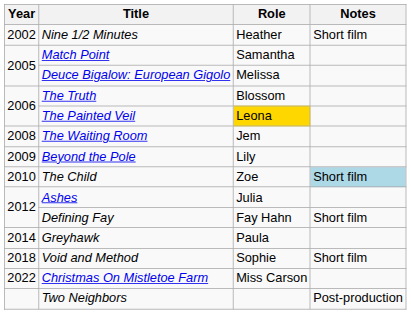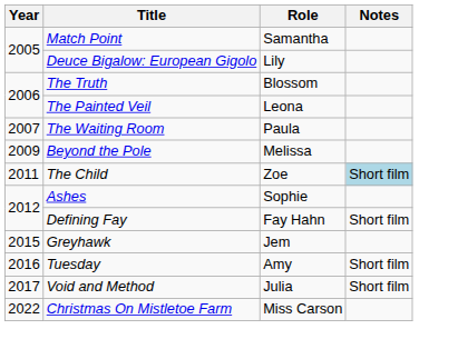- row: 2002 | Nine 1/2 Minutes | Heather | Short film
Deuce Bigalow: European Gigolo | Role: Melissa -> Lily
The Painted Veil | Role: gold background -> no background
The Waiting Room | Year: 2008 -> 2007
The Waiting Room | Role: Jem -> Paula
Beyond the Pole | Role: Lily -> Melissa
The Child | Year: 2010 -> 2011
Ashes | Role: Julia -> Sophie
Greyhawk | Year: 2014 -> 2015
Greyhawk | Role: Paula -> Jem
+ row: 2016 | Tuesday | Amy | Short film
Void and Method | Year: 2018 -> 2017
Void and Method | Role: Sophie -> Julia
- row: Two Neighbors | Post-production
